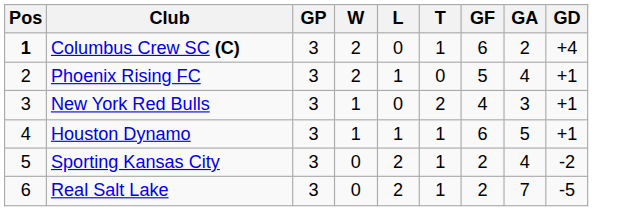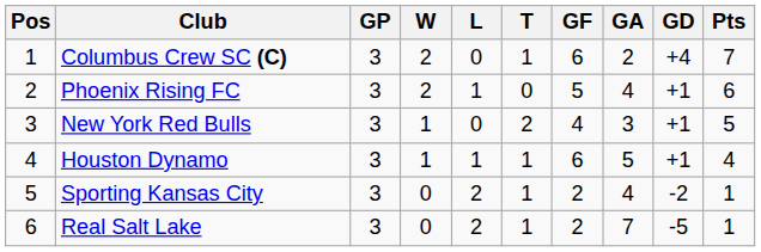+ column: Pts | 7 | 6 | 5 | 4 | 1 | 1
Columbus Crew SC (C) | Pos: bold -> normal
